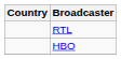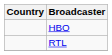rows swapped: RTL <-> HBO
